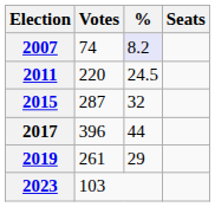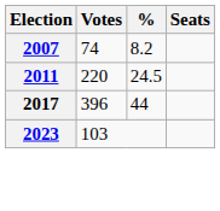2007 | %: lavender background -> no background
- row: 2015 | 287 | 32
- row: 2019 | 261 | 29
